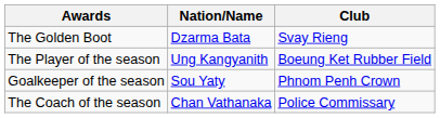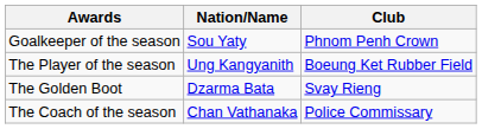rows swapped: The Golden Boot <-> Goalkeeper of the season
